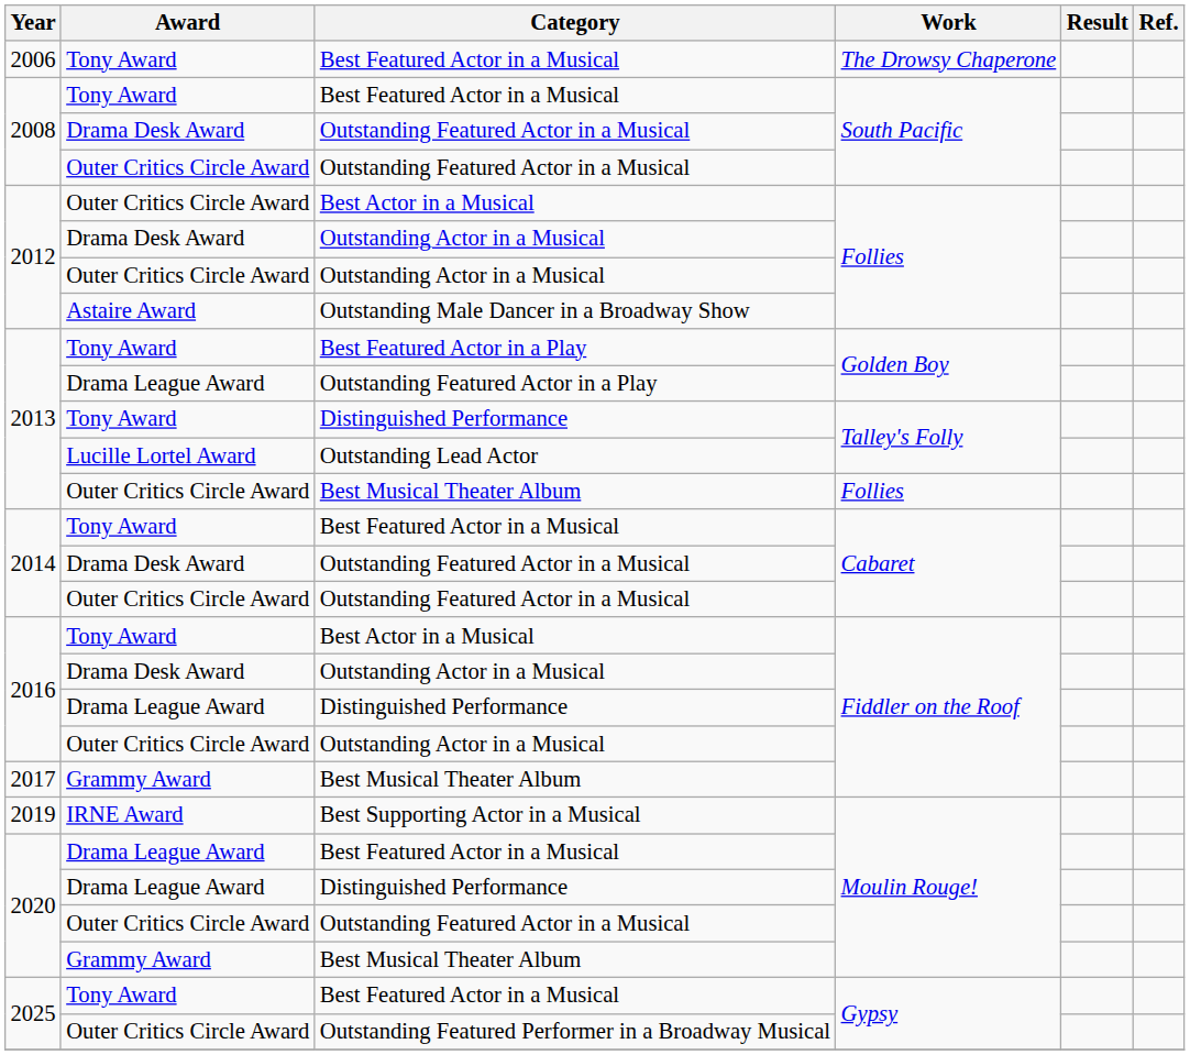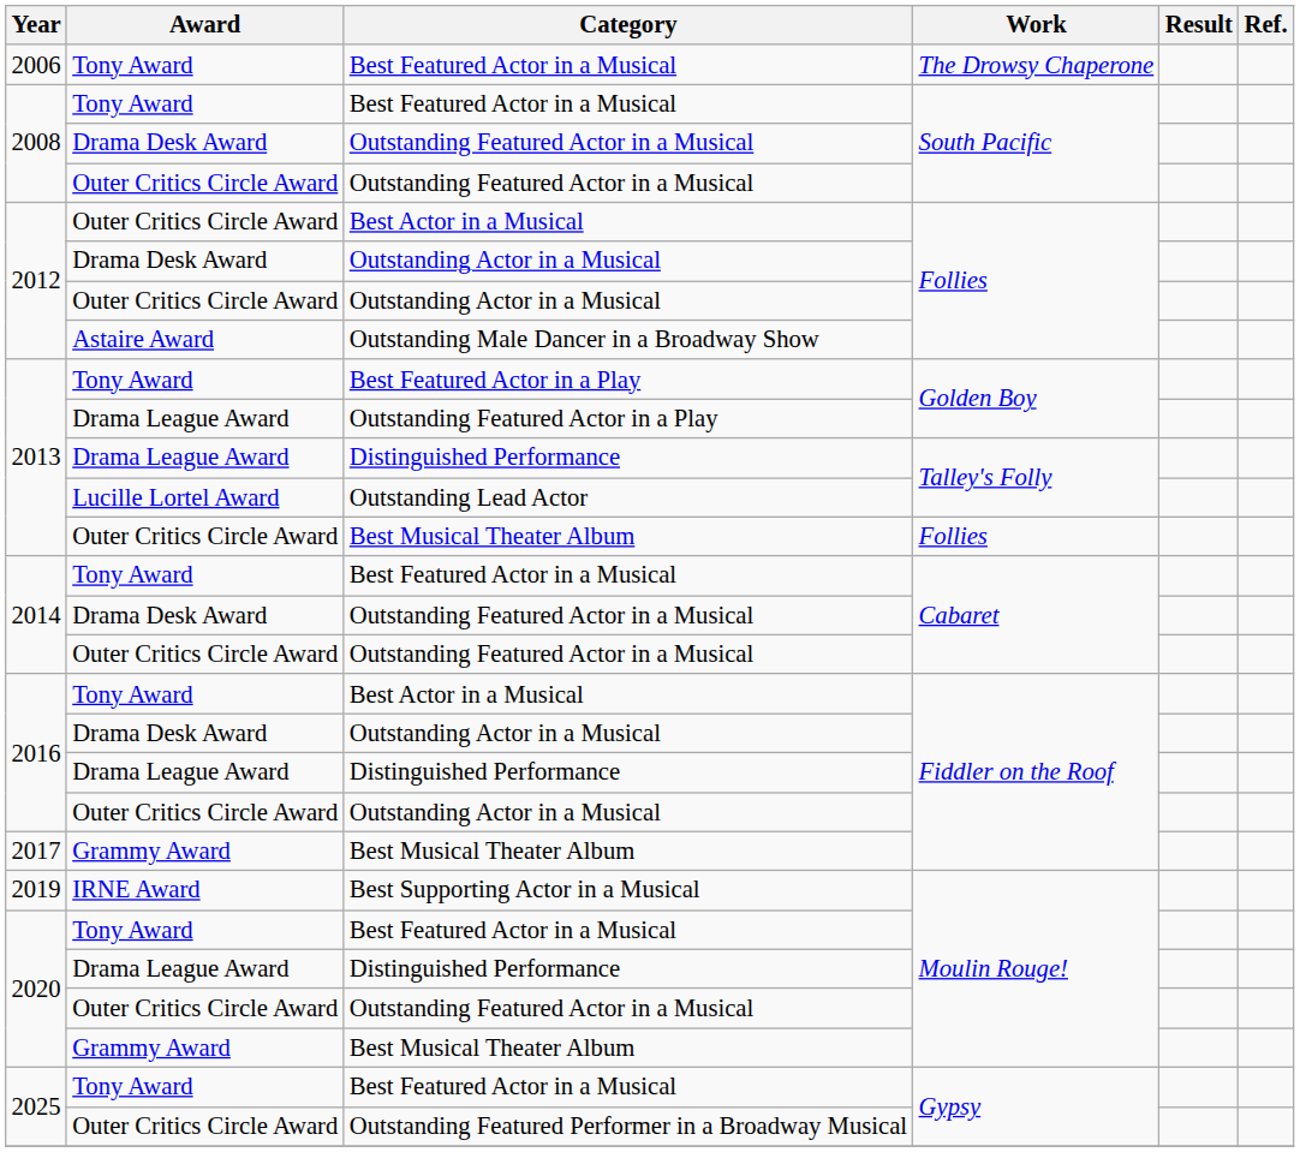2013 / Distinguished Performance | Award: Tony Award -> Drama League Award
2020 / Best Featured Actor in a Musical | Award: Drama League Award -> Tony Award
